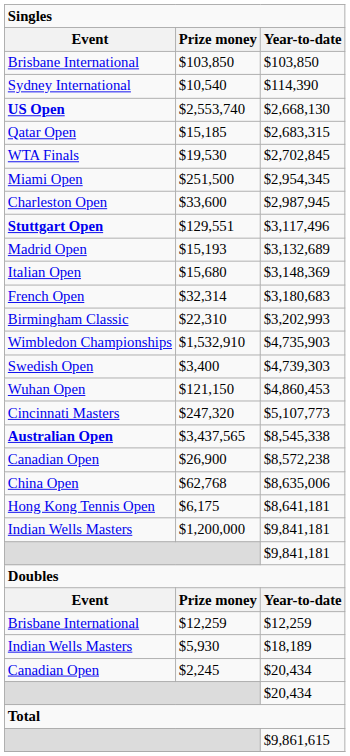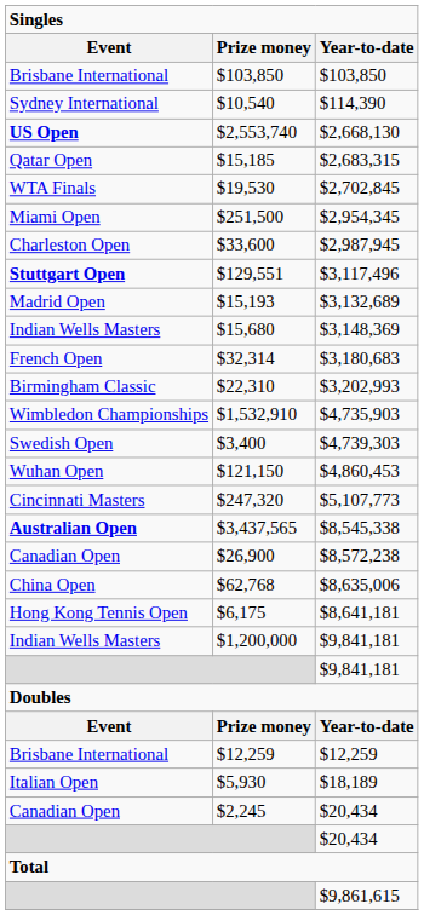$15,680 | Event: Italian Open -> Indian Wells Masters
$5,930 | Event: Indian Wells Masters -> Italian Open
